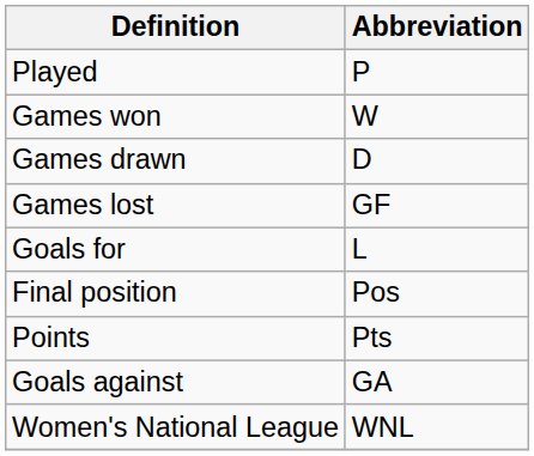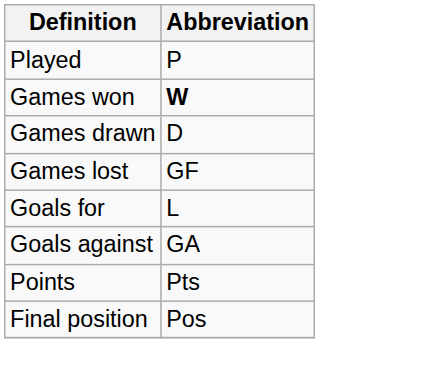Games won | Abbreviation: normal -> bold
rows swapped: Goals against <-> Final position
- row: Women's National League | WNL
